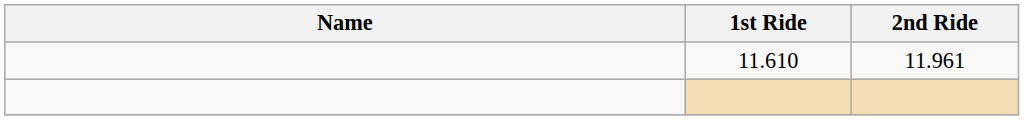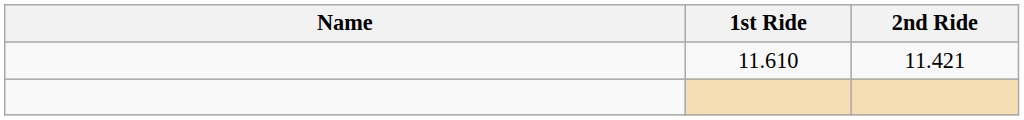11.610 | 2nd Ride: 11.961 -> 11.421
